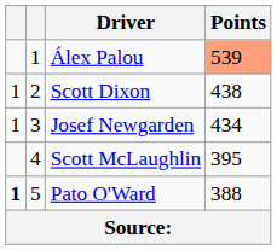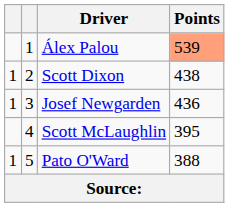Josef Newgarden | Points: 434 -> 436
Pato O'Ward | column 1: bold -> normal
